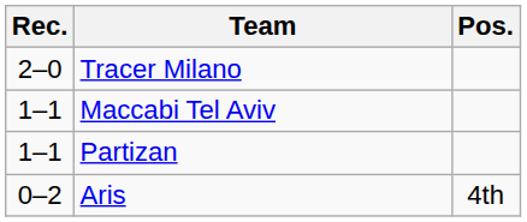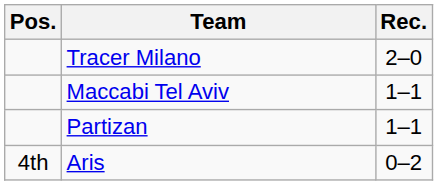columns swapped: Pos. <-> Rec.
